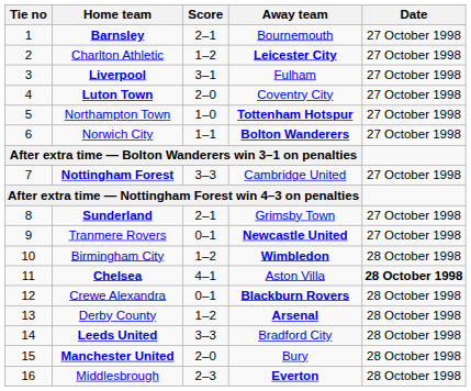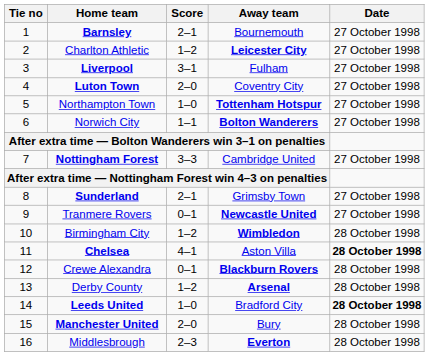Leeds United | Score: 3–3 -> 1–0
Leeds United | Date: normal -> bold
